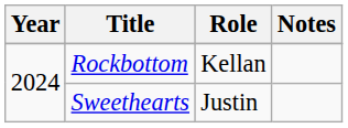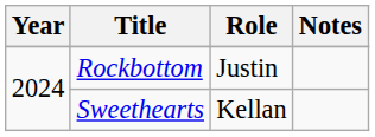Rockbottom | Role: Kellan -> Justin
Sweethearts | Role: Justin -> Kellan
